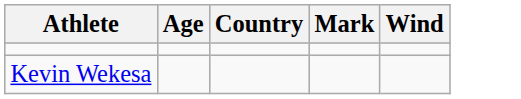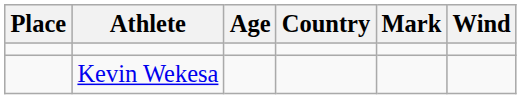+ column: Place
